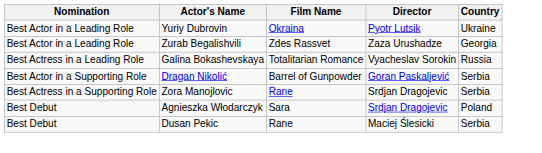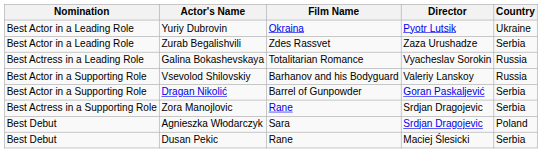Zurab Begalishvili | Country: Georgia -> Serbia
+ row: Best Actor in a Supporting Role | Vsevolod Shilovskiy | Barhanov and his Bodyguard | Valeriy Lanskoy | Russia
